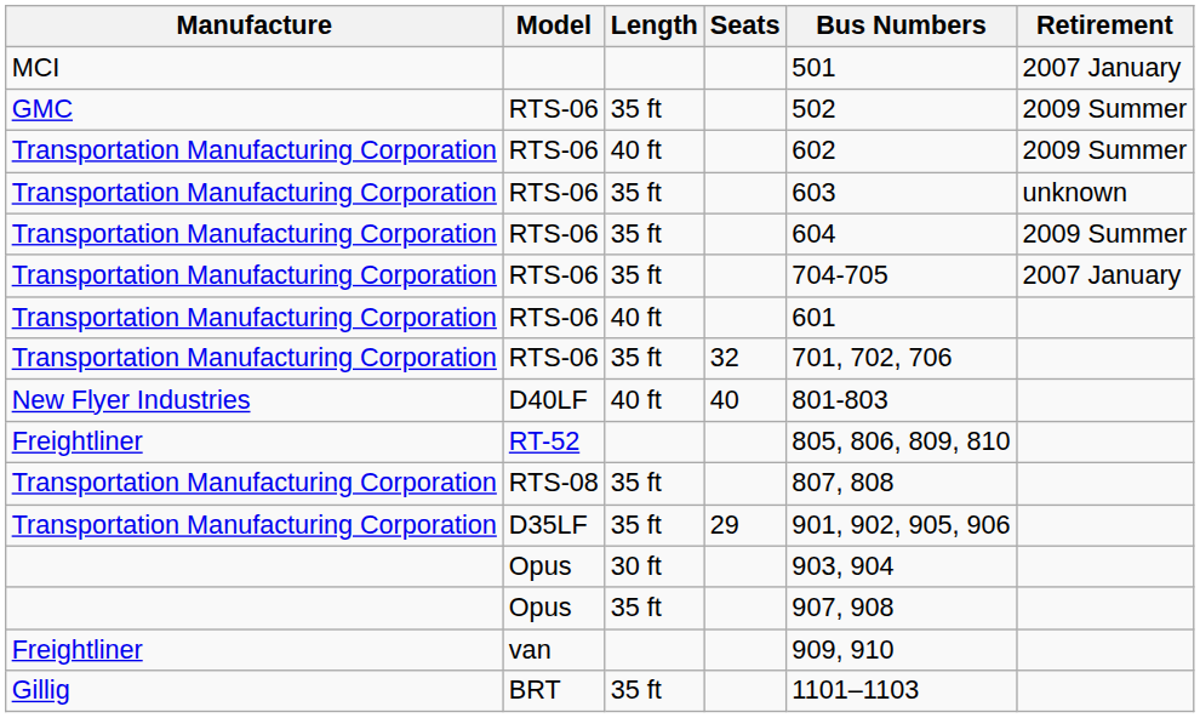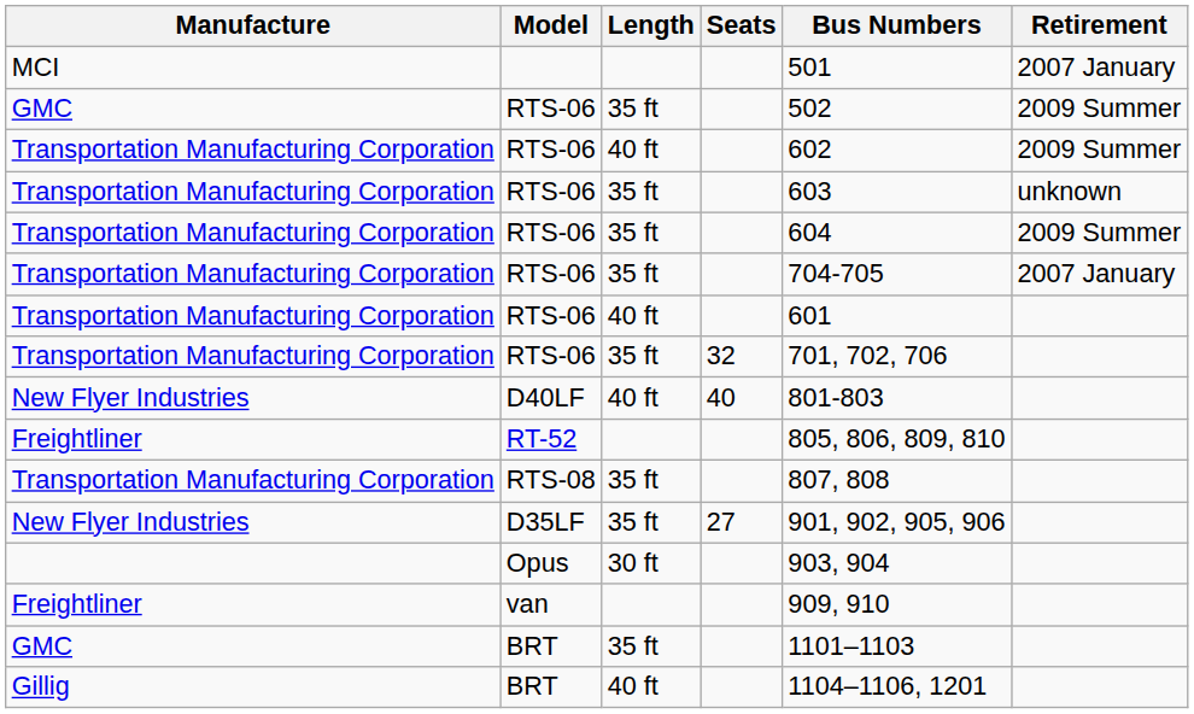D35LF | Manufacture: Transportation Manufacturing Corporation -> New Flyer Industries
D35LF | Seats: 29 -> 27
- row: Opus | 35 ft | 907, 908
BRT / 35 ft | Manufacture: Gillig -> GMC
+ row: Gillig | BRT | 40 ft | 1104–1106, 1201
